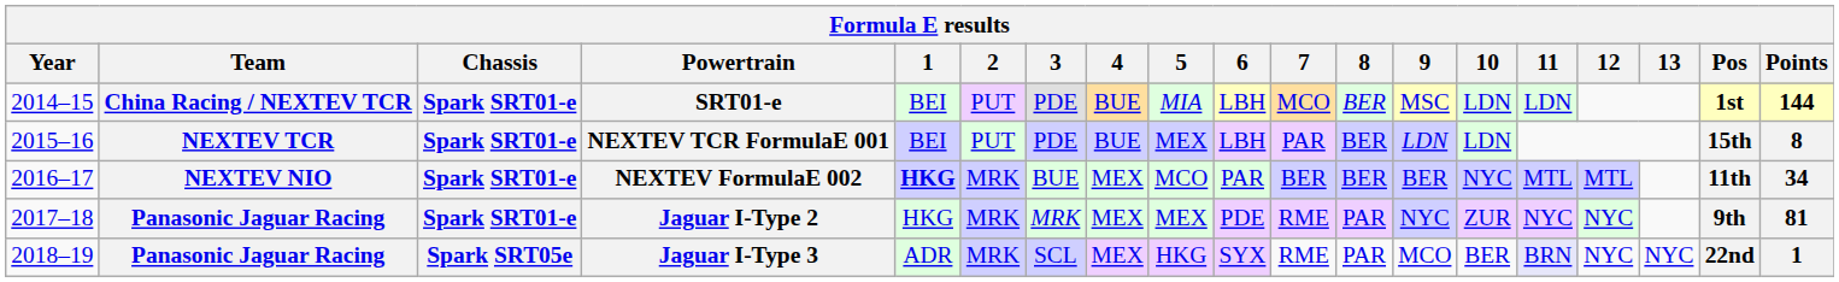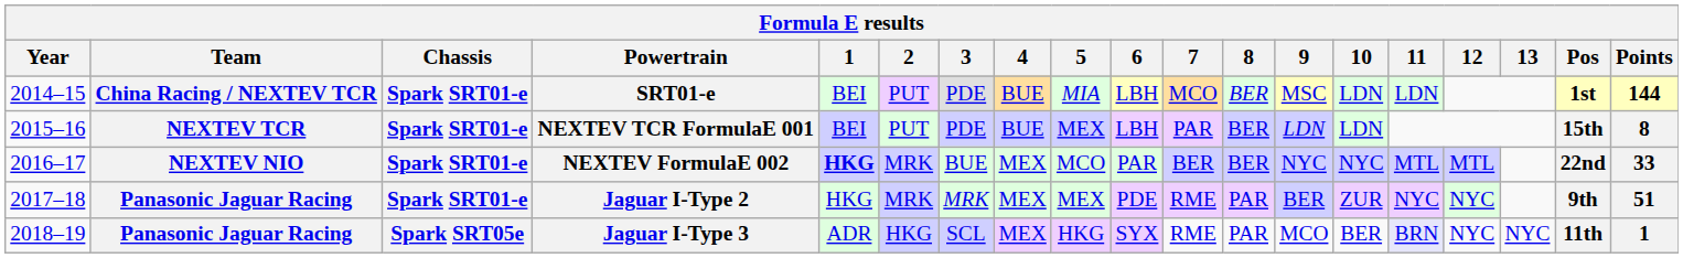NEXTEV FormulaE 002 | 9: BER -> NYC
NEXTEV FormulaE 002 | Pos: 11th -> 22nd
NEXTEV FormulaE 002 | Points: 34 -> 33
Jaguar I-Type 2 | 9: NYC -> BER
Jaguar I-Type 2 | Points: 81 -> 51
Jaguar I-Type 3 | 2: MRK -> HKG
Jaguar I-Type 3 | Pos: 22nd -> 11th
